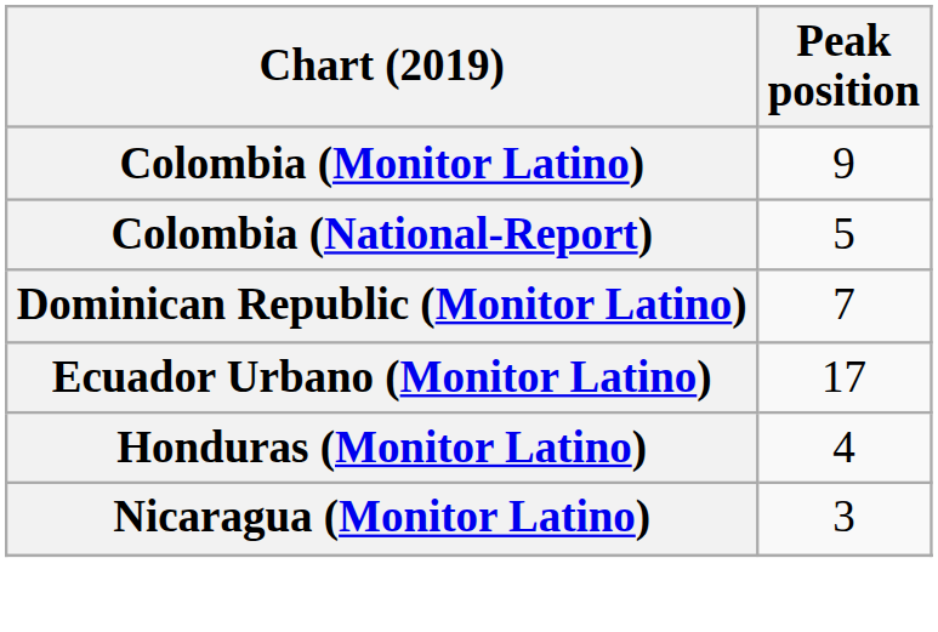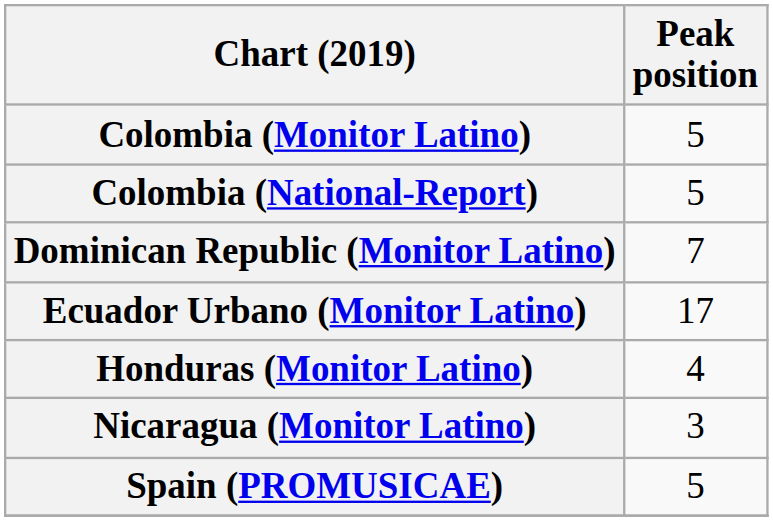Colombia (Monitor Latino) | Peak position: 9 -> 5
+ row: Spain (PROMUSICAE) | 5
